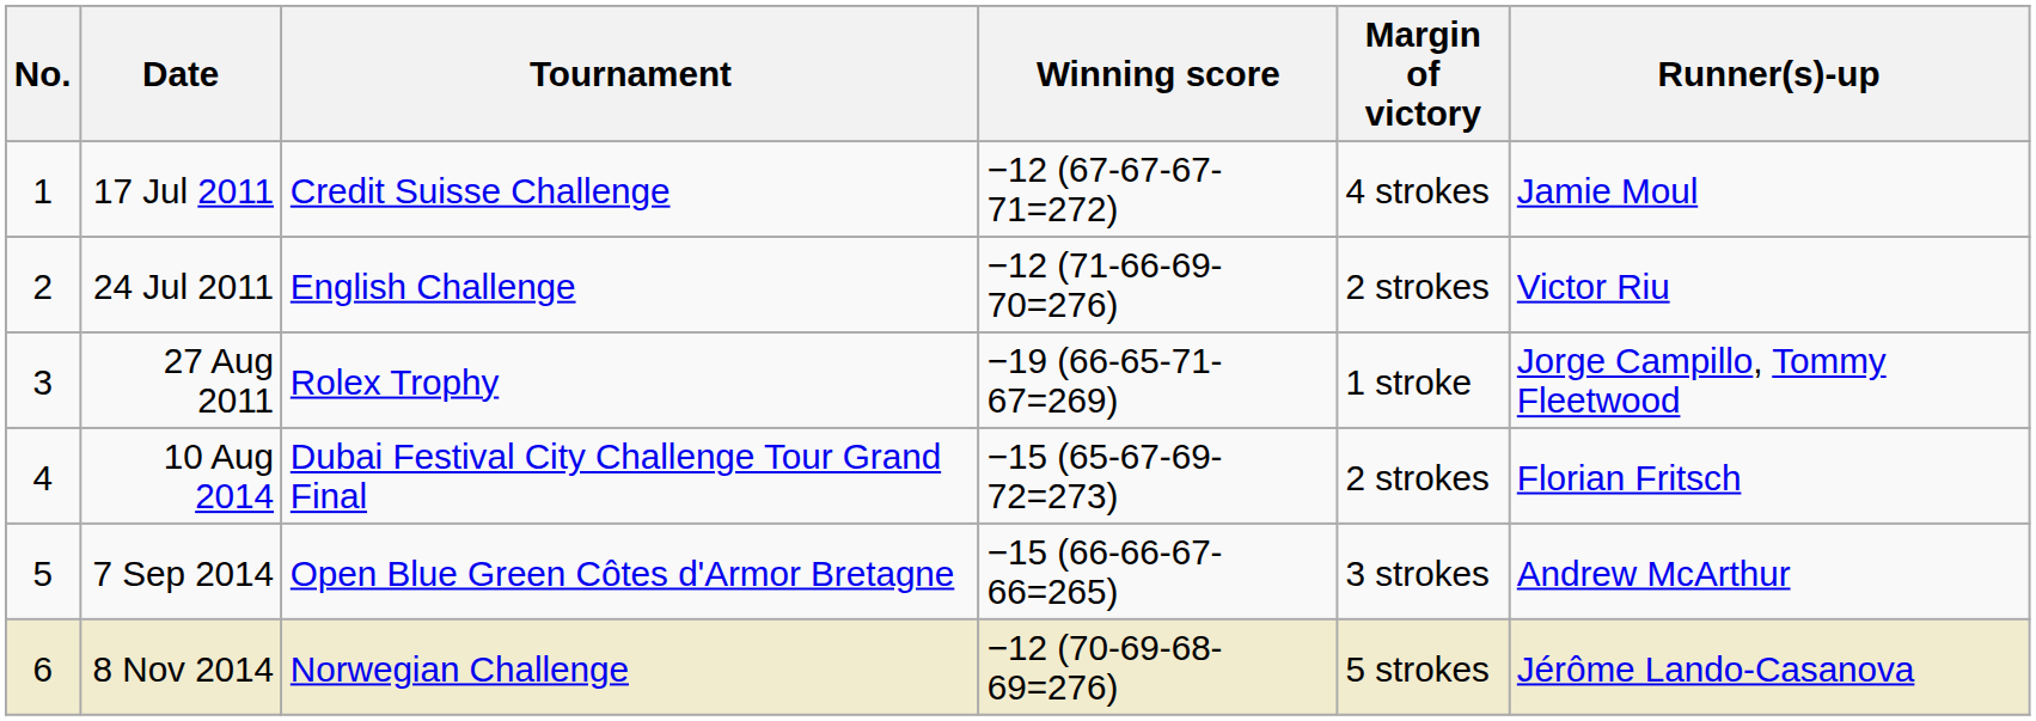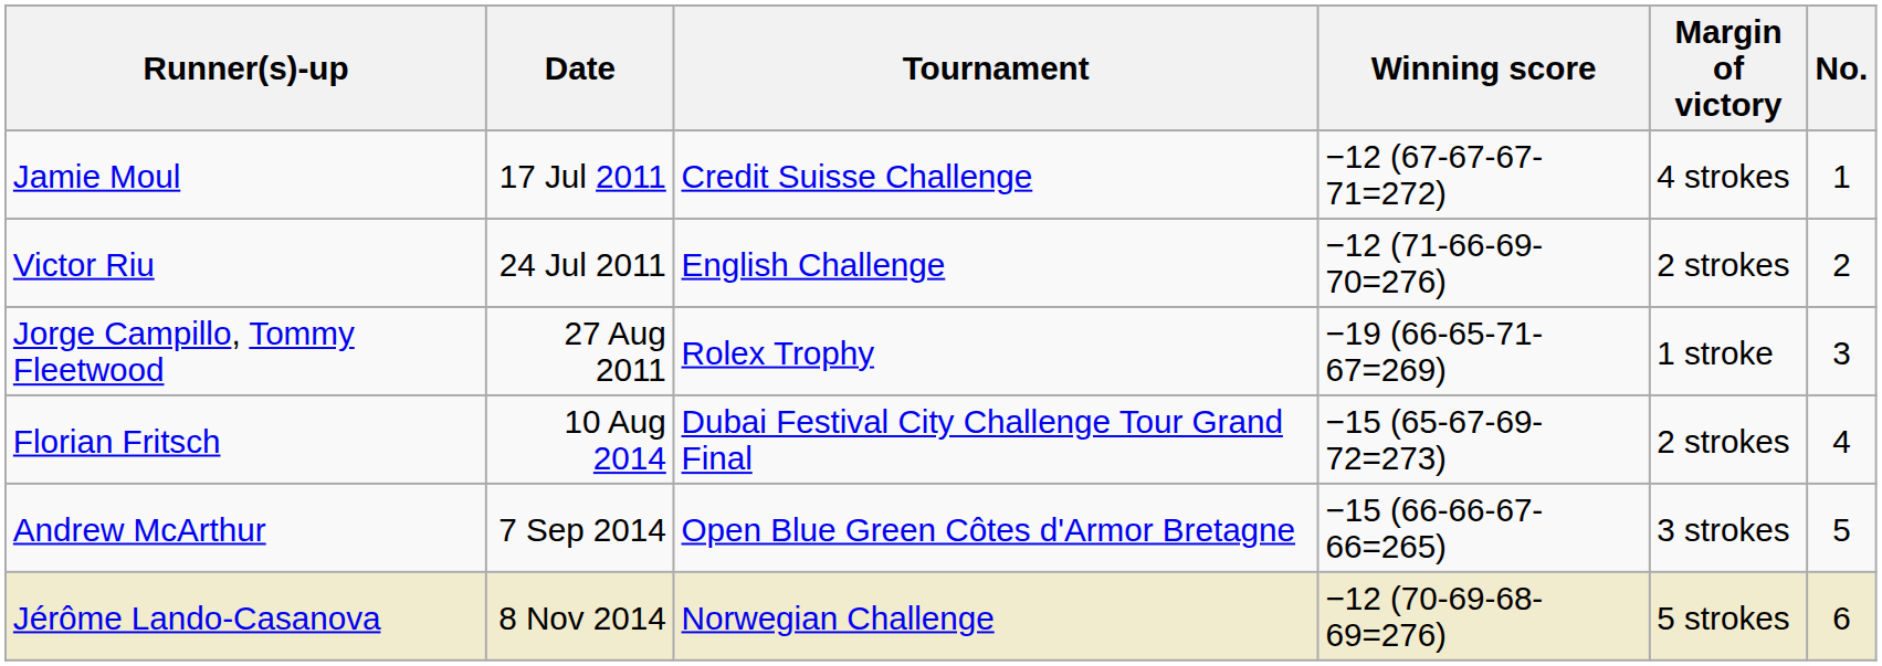columns swapped: No. <-> Runner(s)-up
